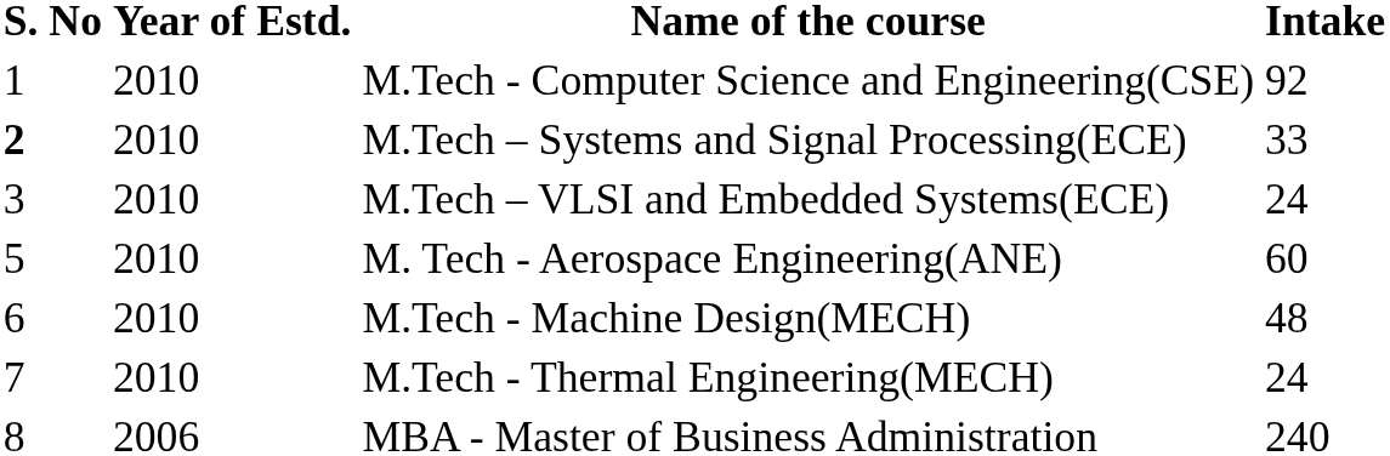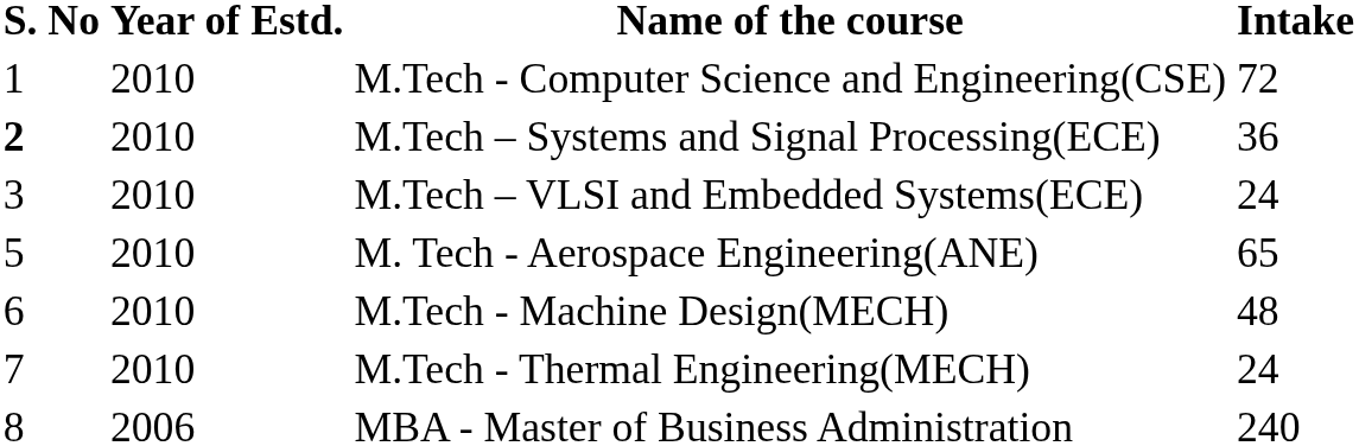M.Tech - Computer Science and Engineering(CSE) | Intake: 92 -> 72
M.Tech – Systems and Signal Processing(ECE) | Intake: 33 -> 36
M. Tech - Aerospace Engineering(ANE) | Intake: 60 -> 65
